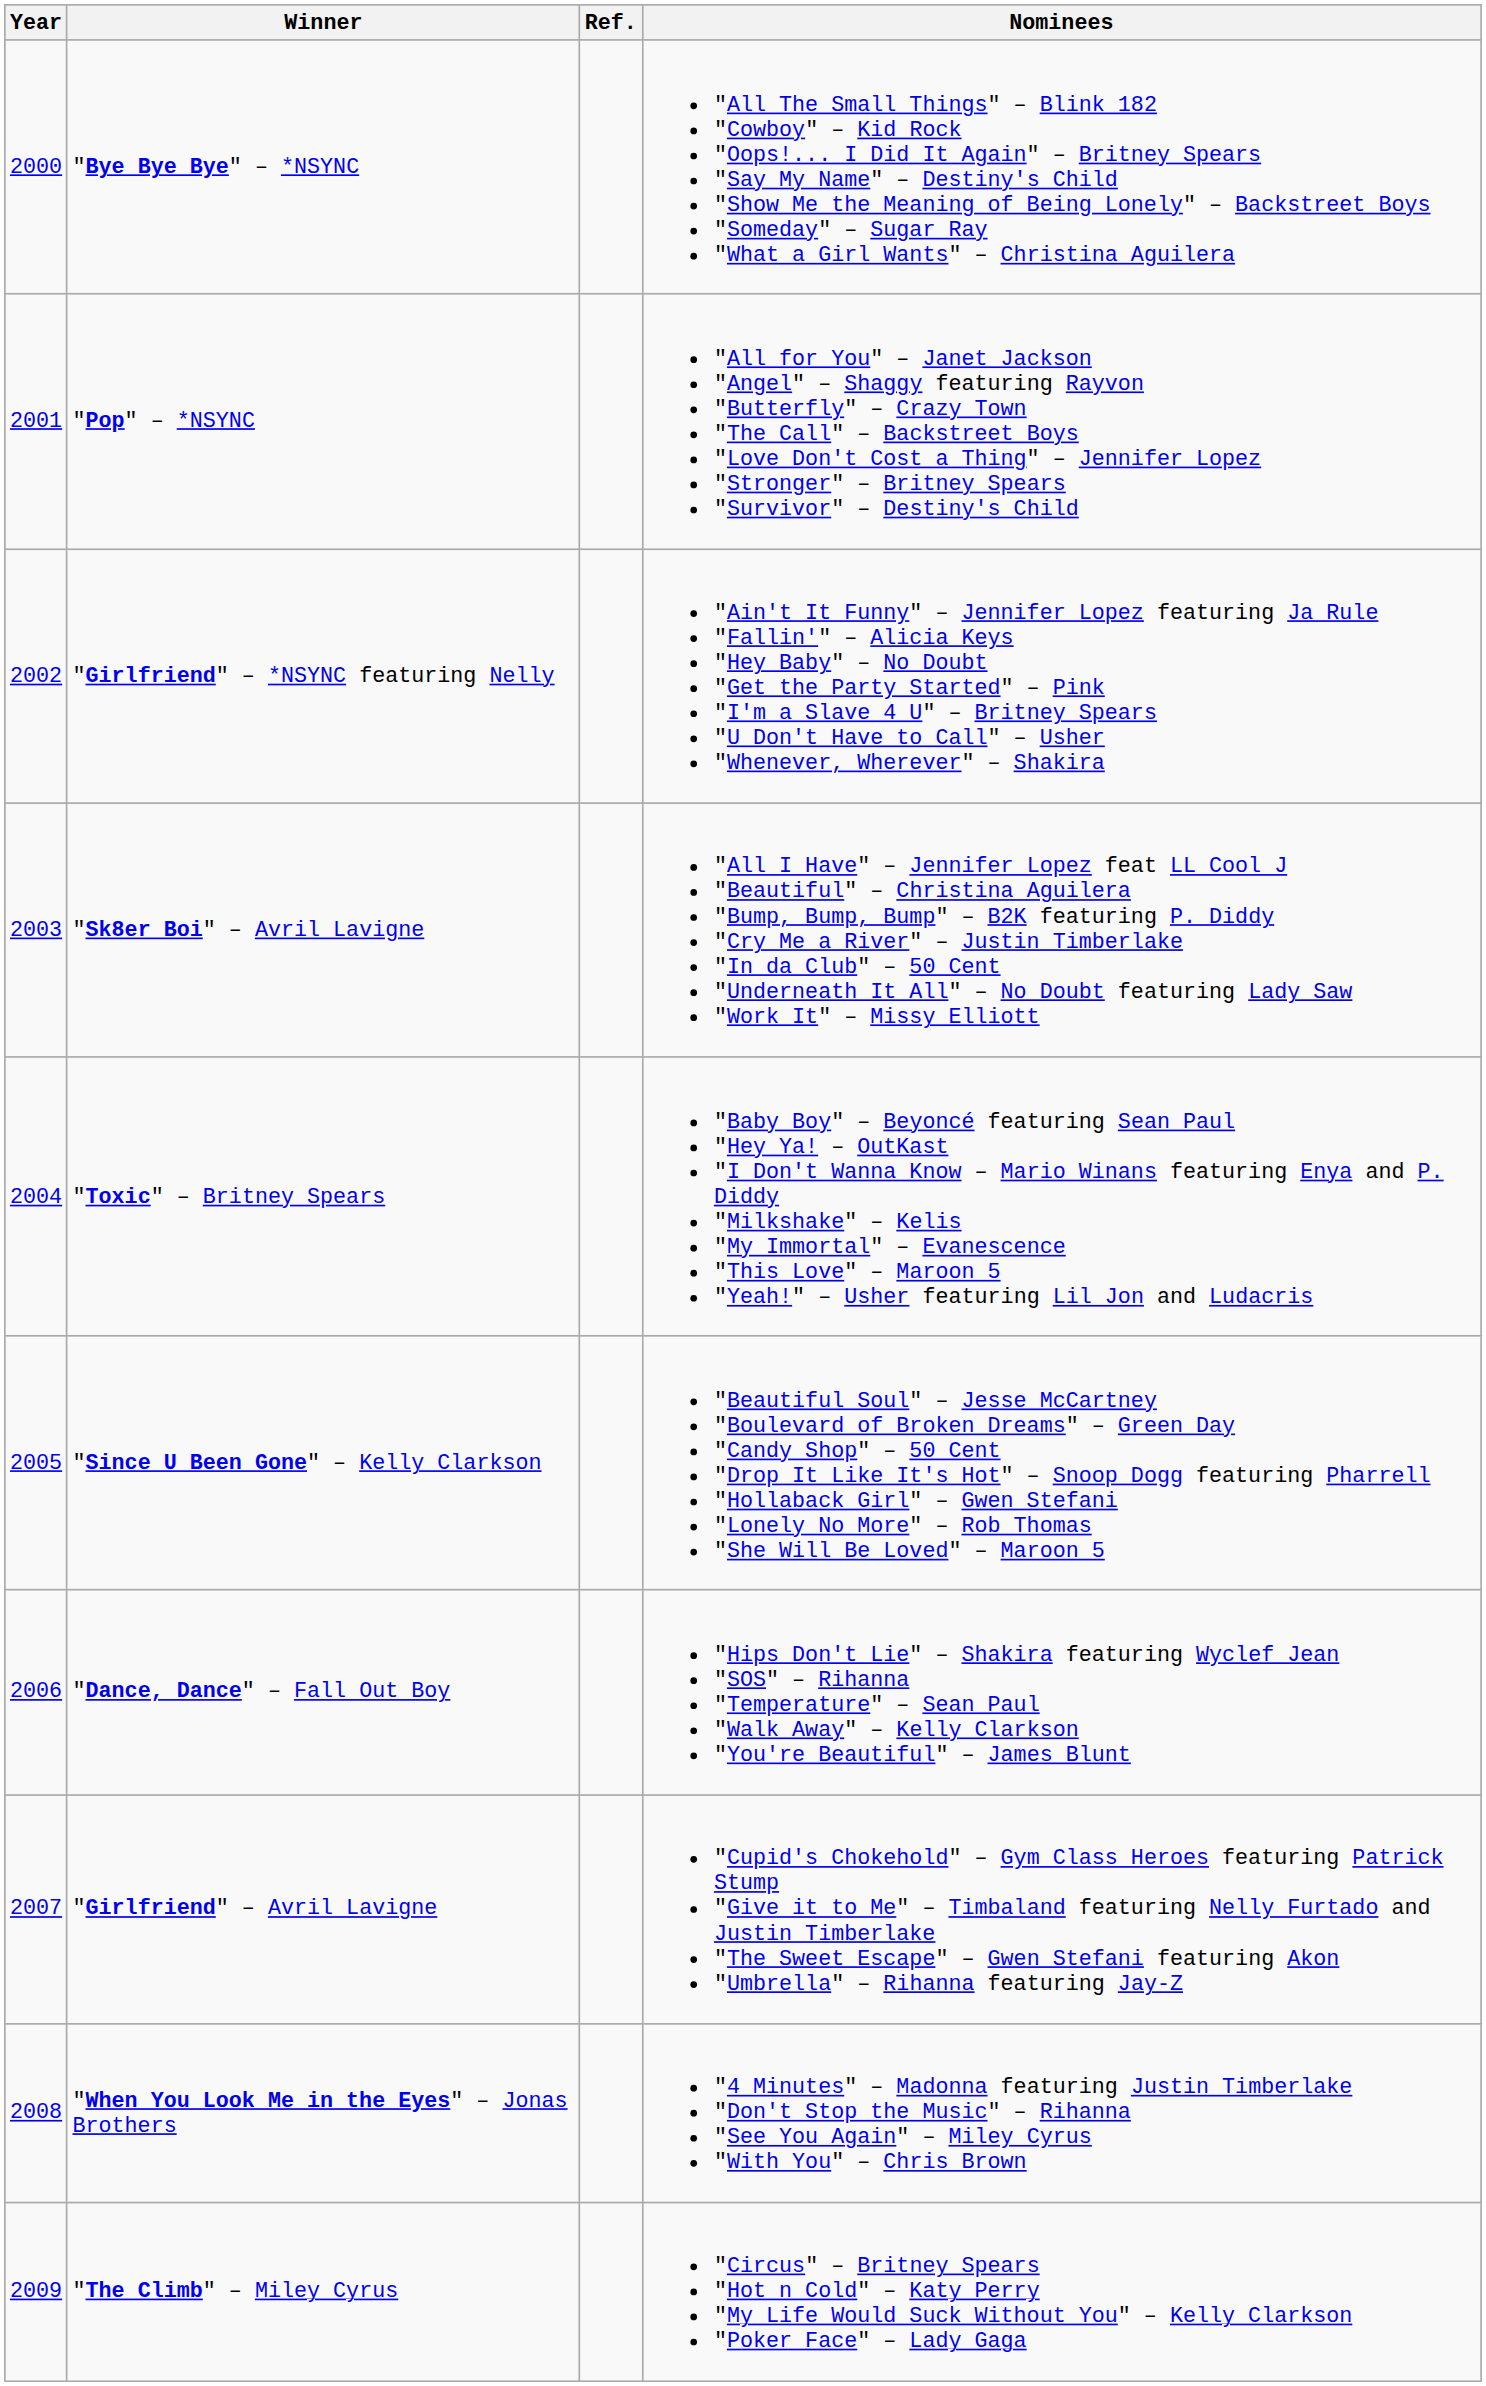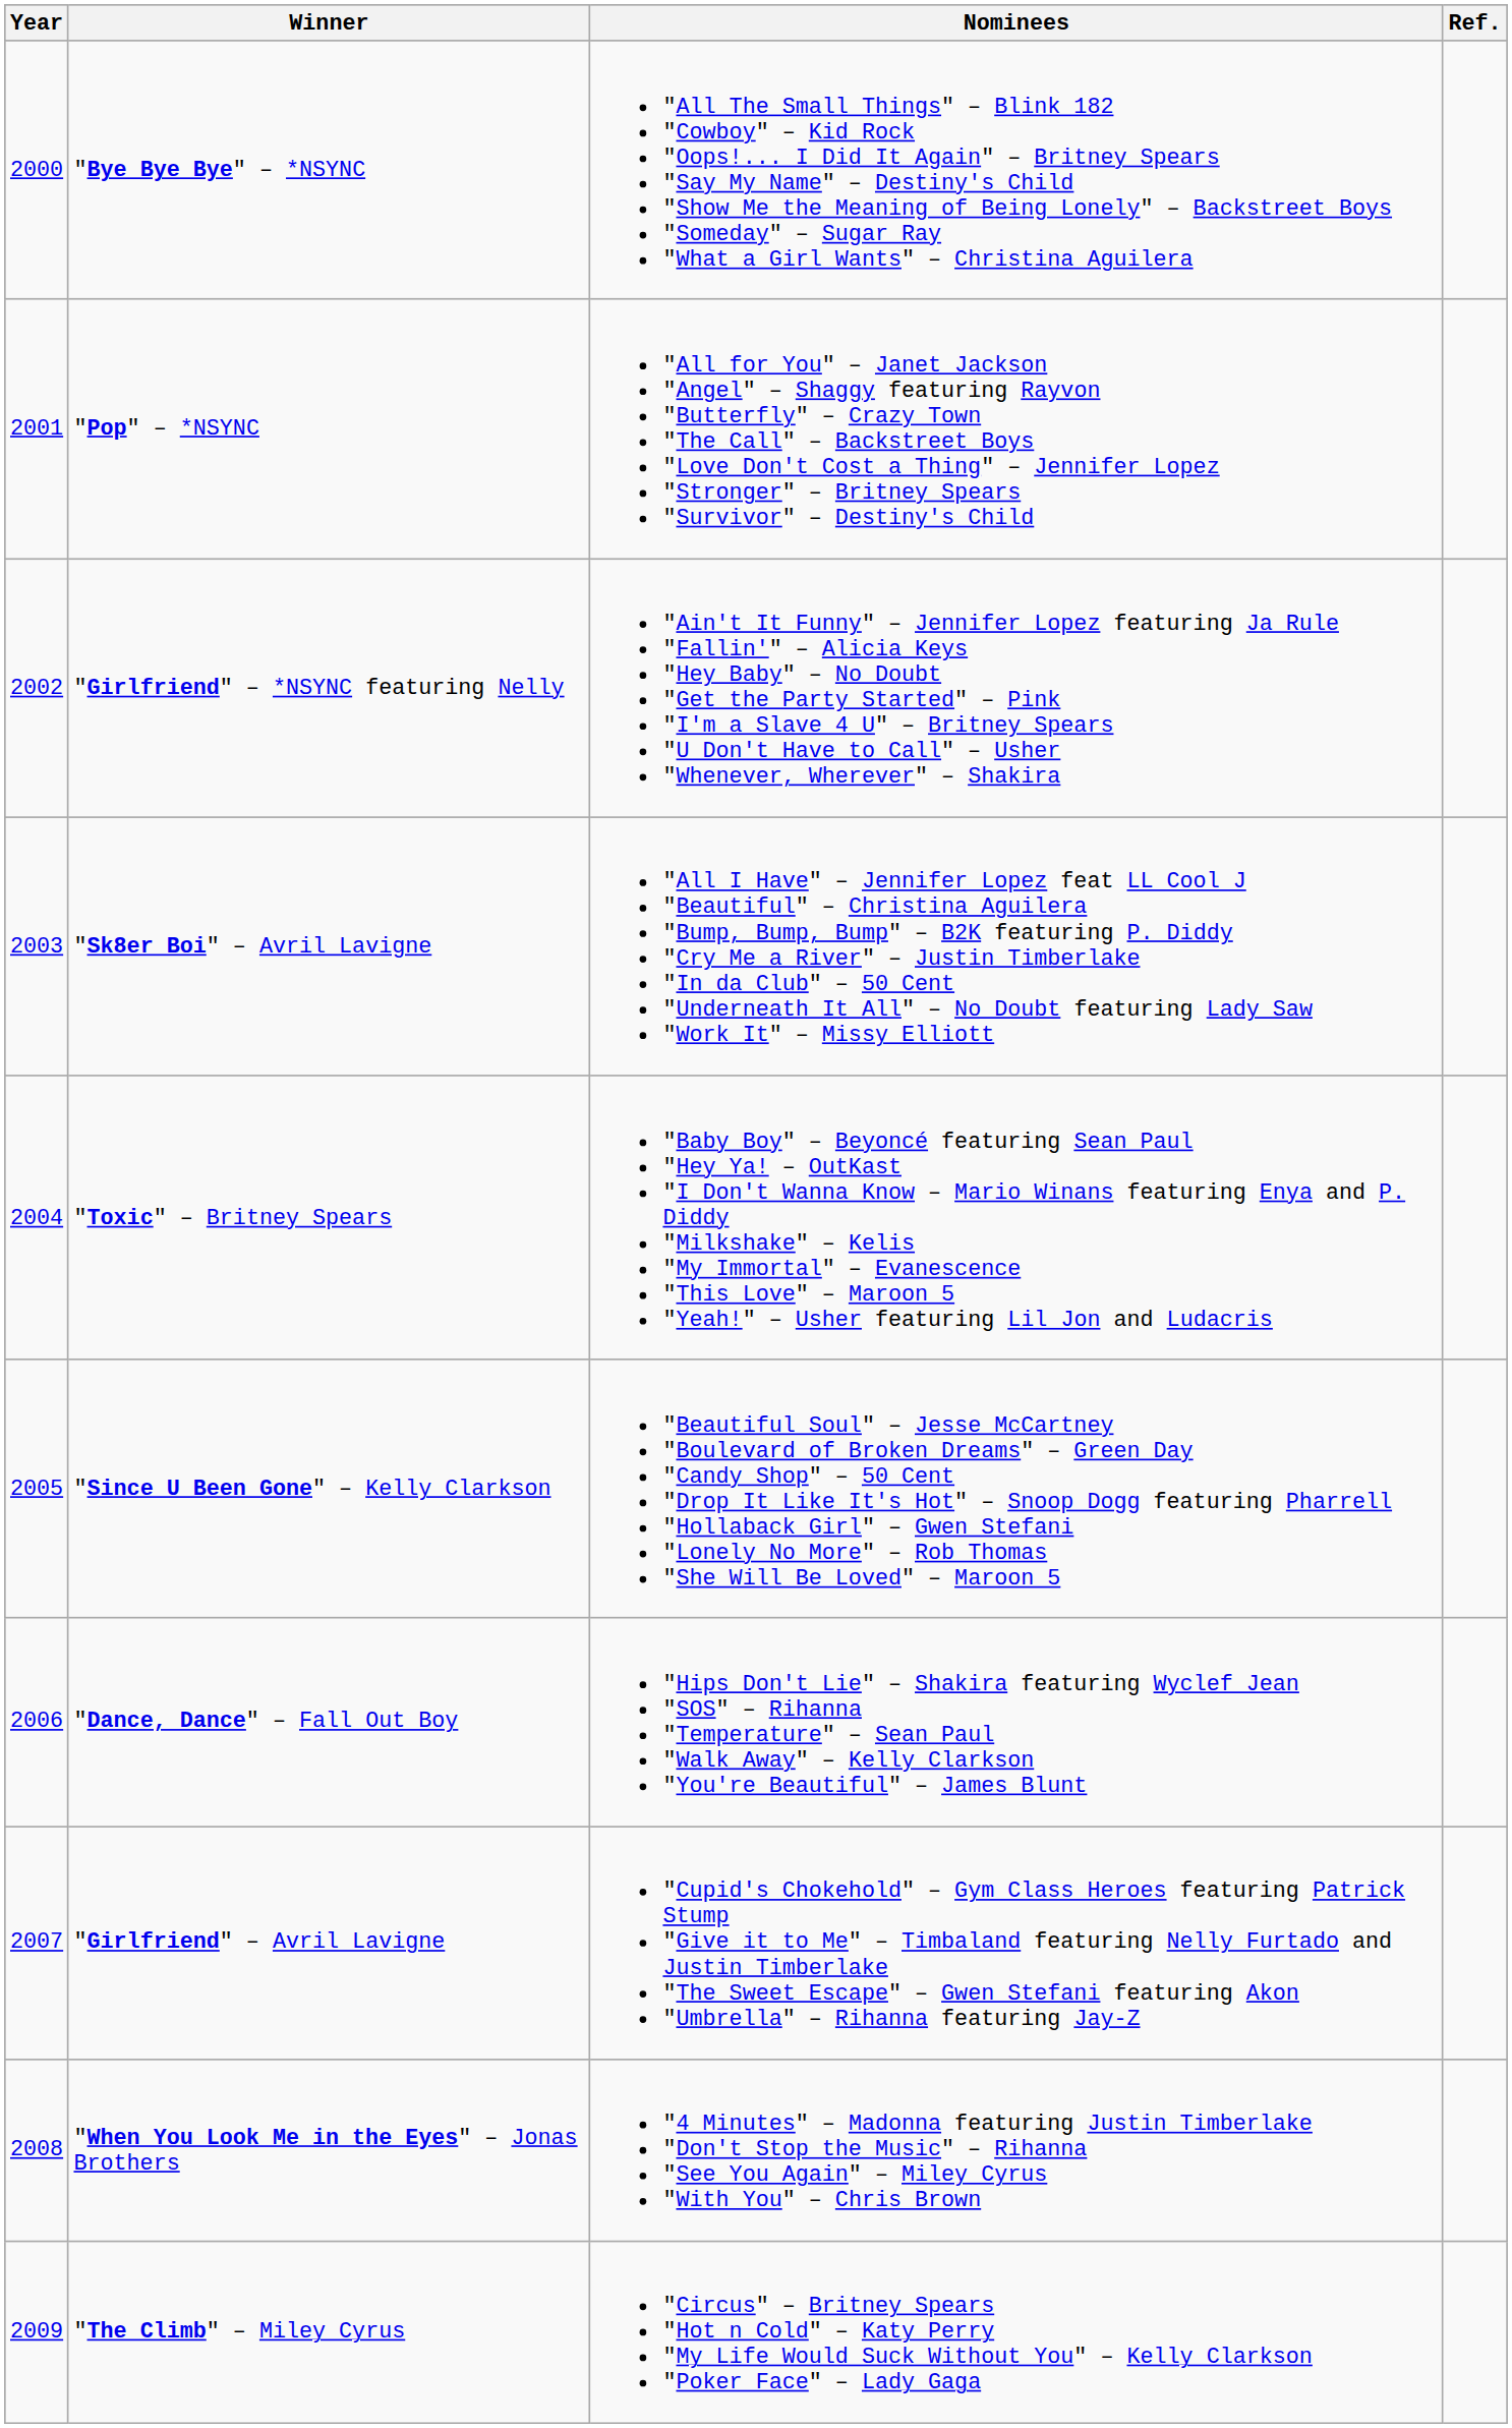columns swapped: Nominees <-> Ref.
